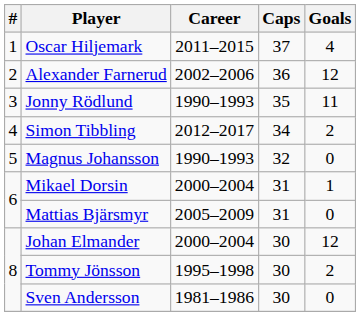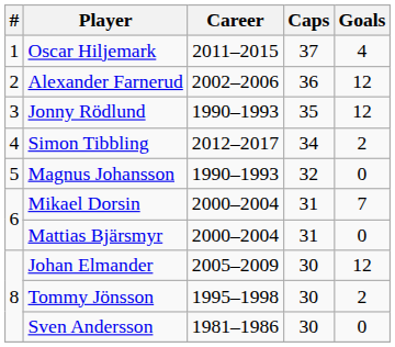Jonny Rödlund | Goals: 11 -> 12
Mikael Dorsin | Goals: 1 -> 7
Mattias Bjärsmyr | Career: 2005–2009 -> 2000–2004
Johan Elmander | Career: 2000–2004 -> 2005–2009
